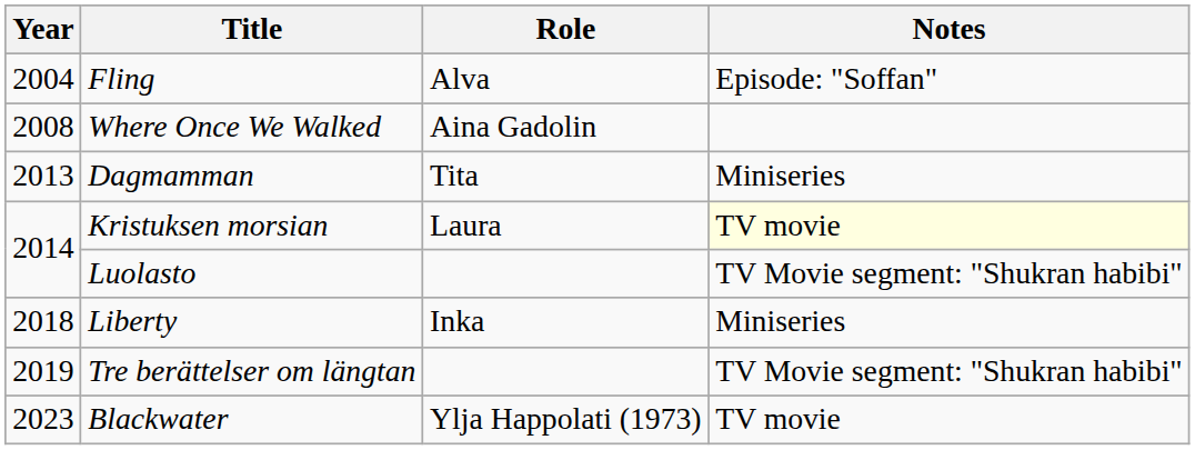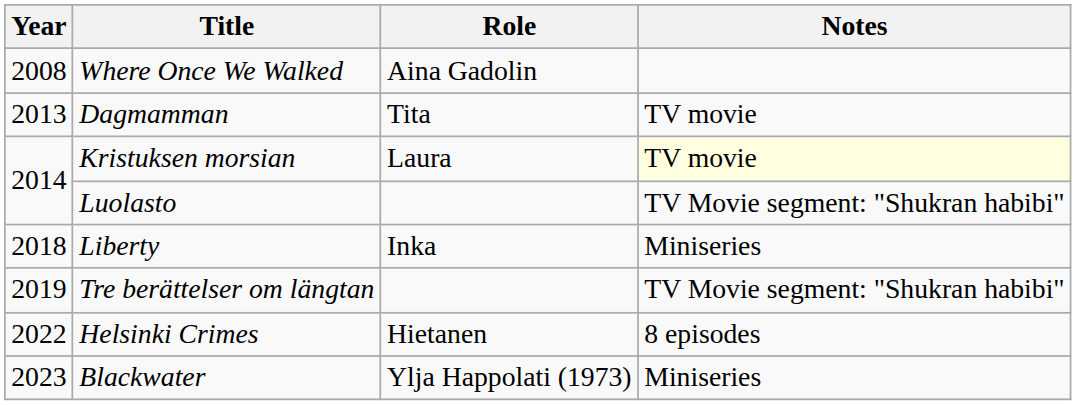- row: 2004 | Fling | Alva | Episode: "Soffan"
Dagmamman | Notes: Miniseries -> TV movie
+ row: 2022 | Helsinki Crimes | Hietanen | 8 episodes
Blackwater | Notes: TV movie -> Miniseries
